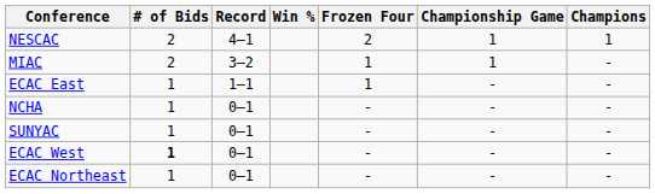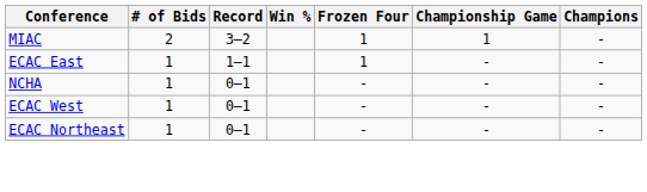- row: NESCAC | 2 | 4–1 | 2 | 1 | 1
- row: SUNYAC | 1 | 0–1 | - | - | -
ECAC West | # of Bids: bold -> normal
